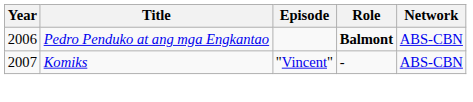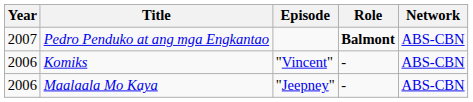Pedro Penduko at ang mga Engkantao | Year: 2006 -> 2007
Komiks | Year: 2007 -> 2006
+ row: 2006 | Maalaala Mo Kaya | "Jeepney" | - | ABS-CBN
